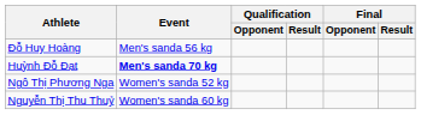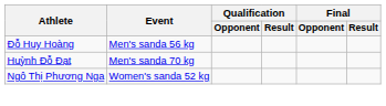Huỳnh Đỗ Đạt | Event: bold -> normal
- row: Nguyễn Thị Thu Thuỷ | Women's sanda 60 kg
